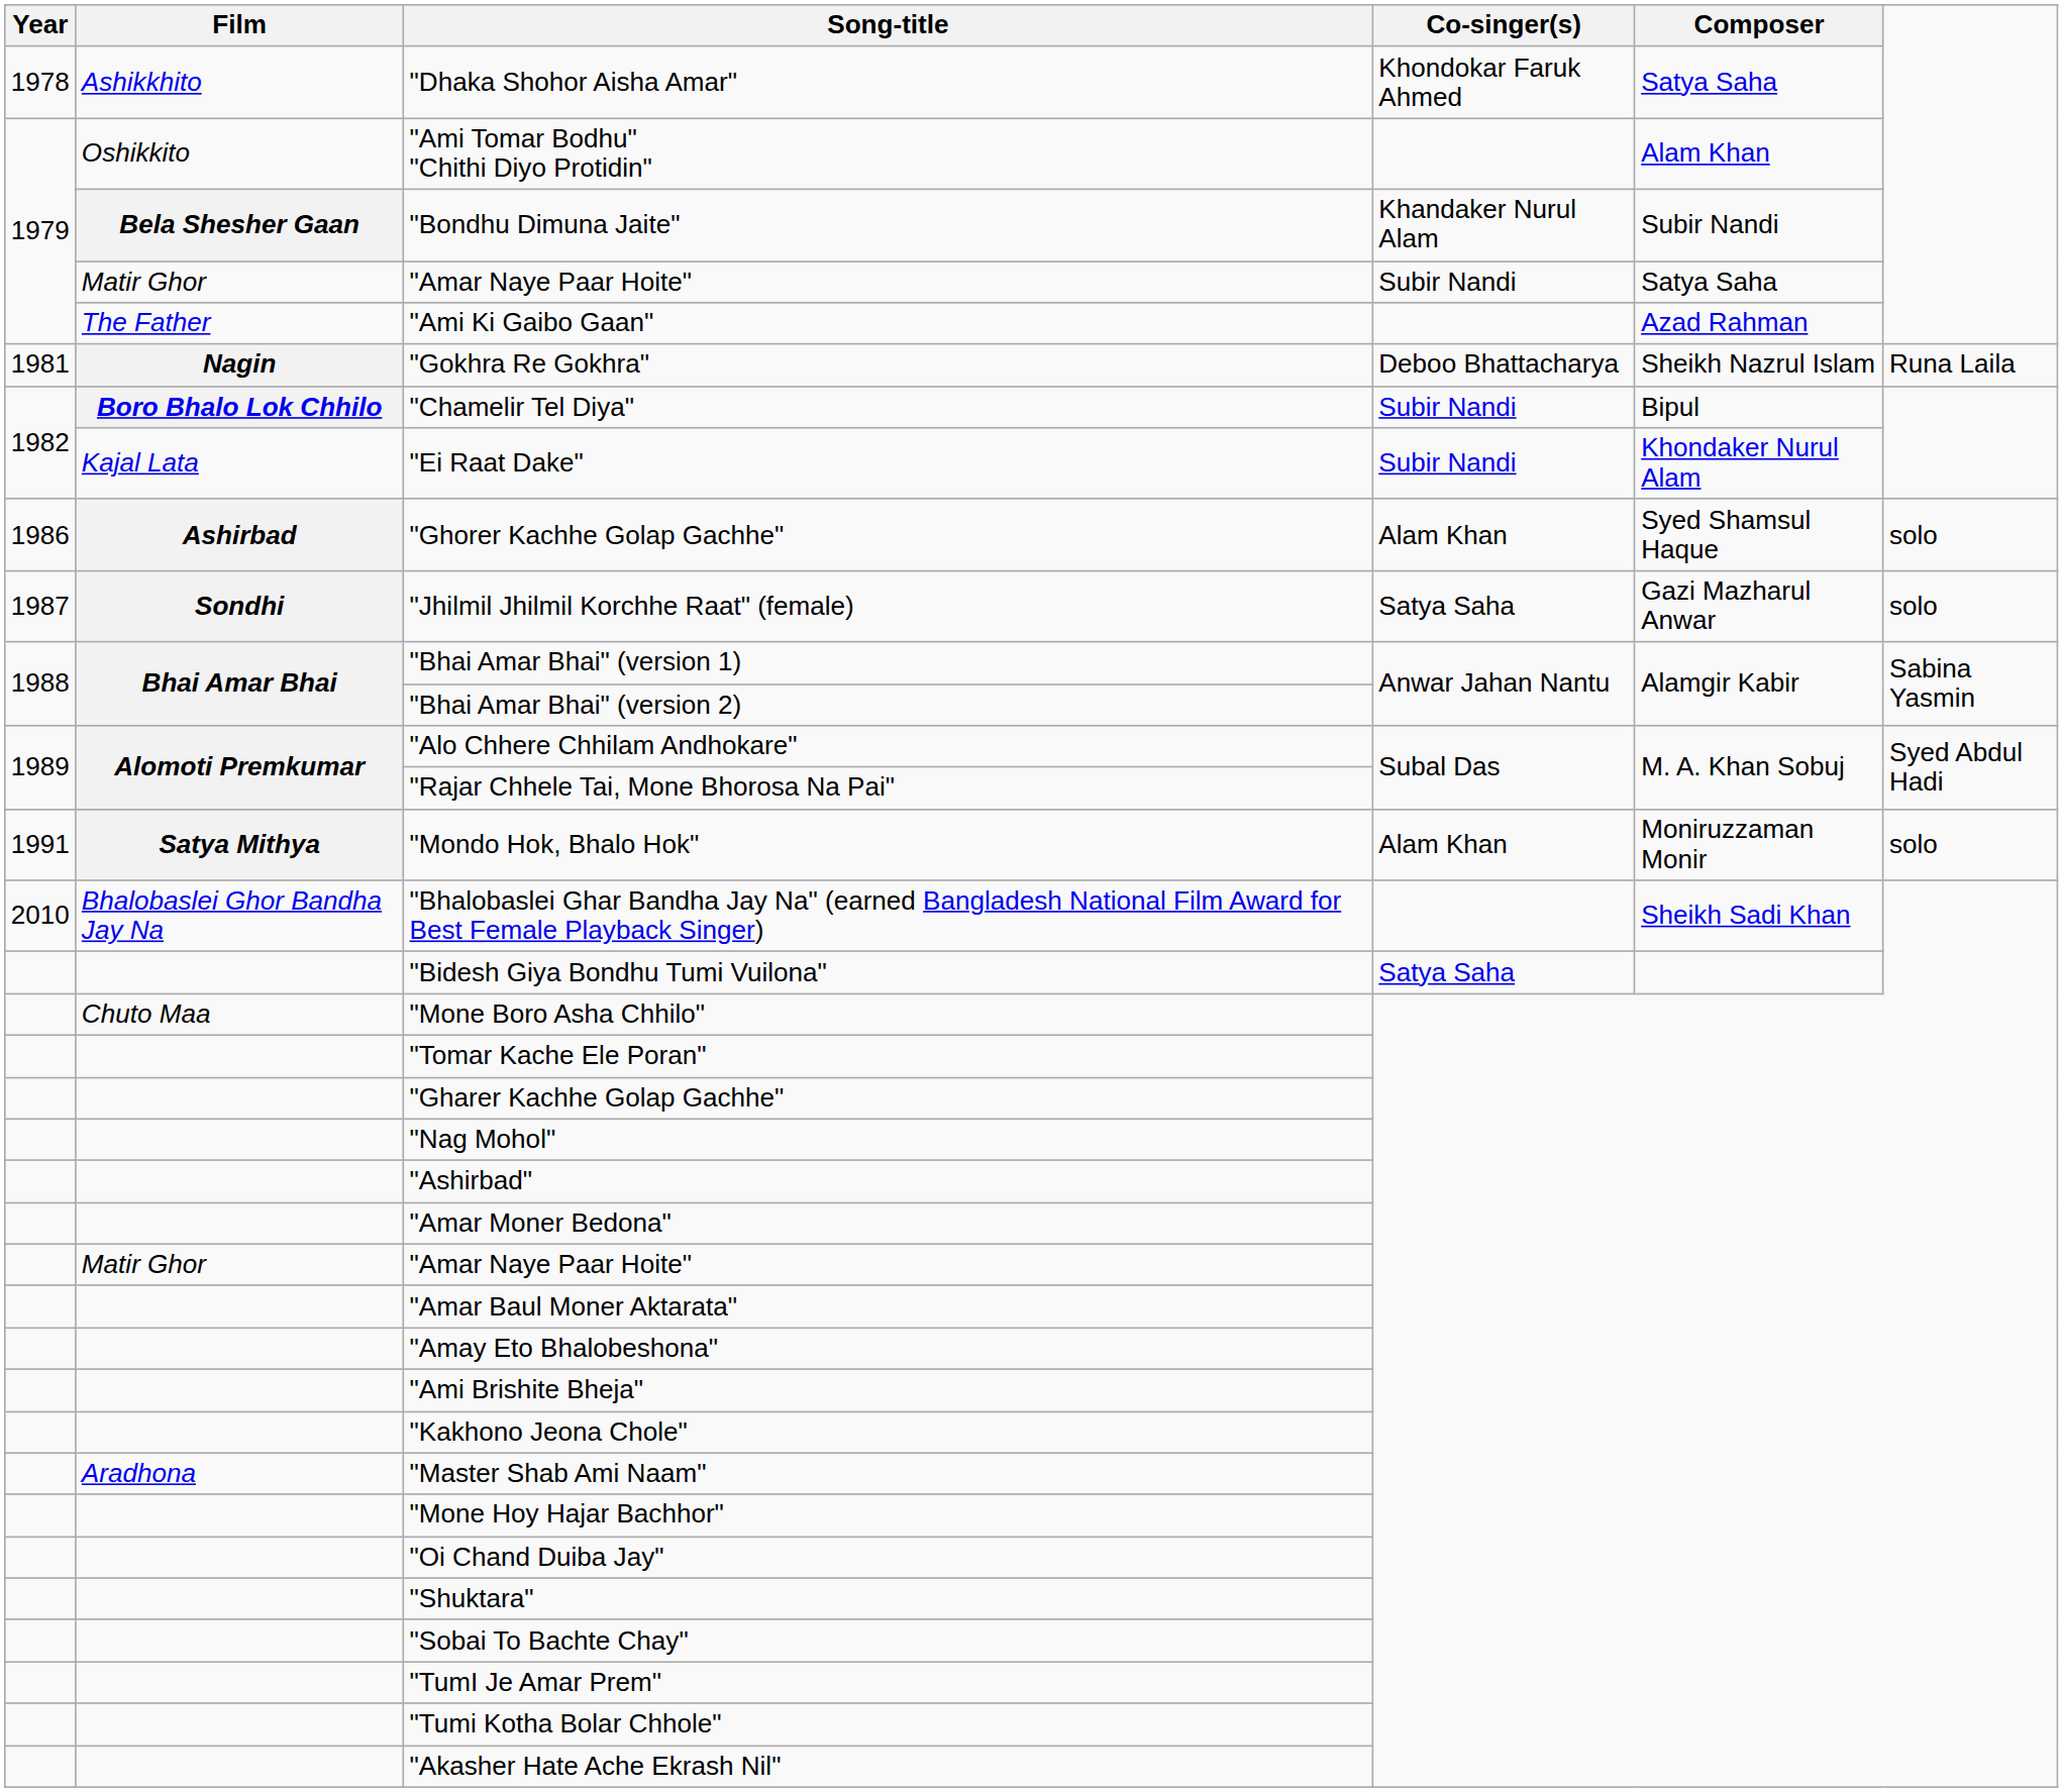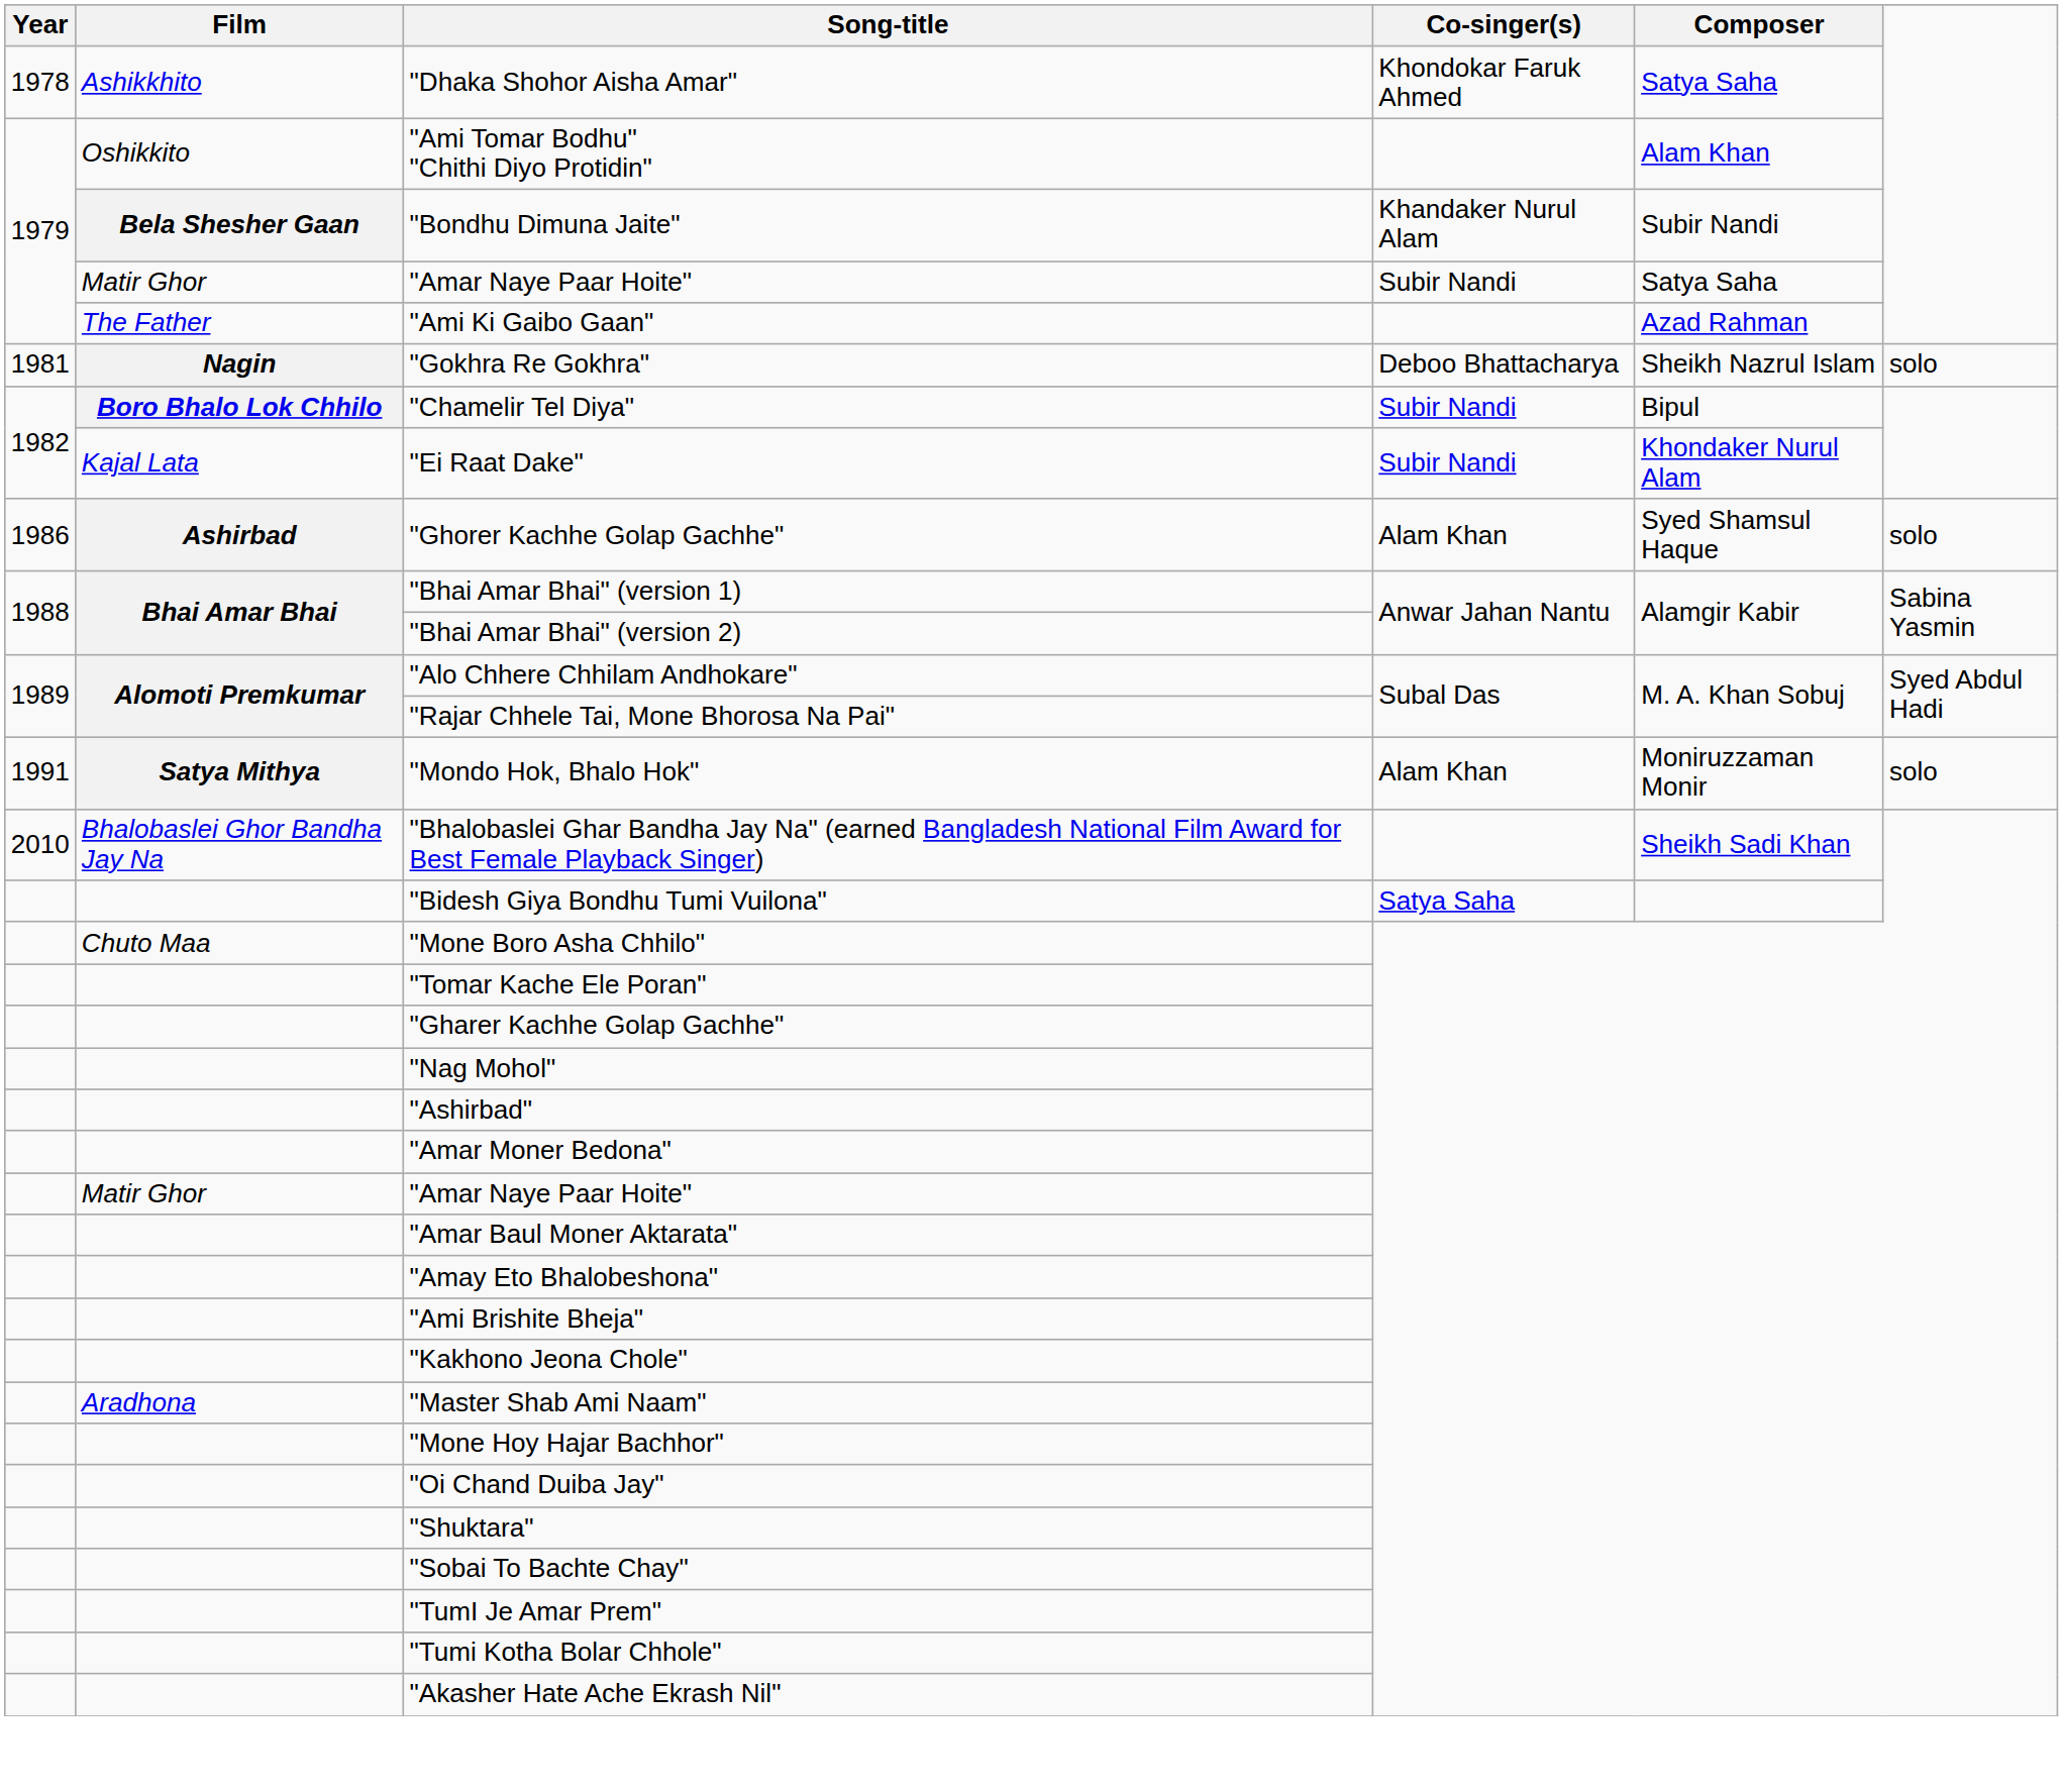"Gokhra Re Gokhra" | column 6: Runa Laila -> solo
- row: 1987 | Sondhi | "Jhilmil Jhilmil Korchhe Raat" (female) | Satya Saha | Gazi Mazharul Anwar | solo
